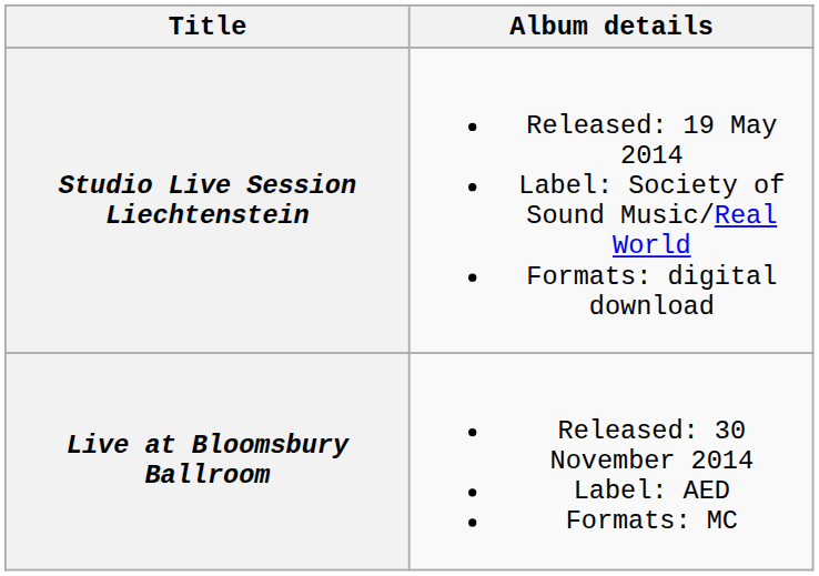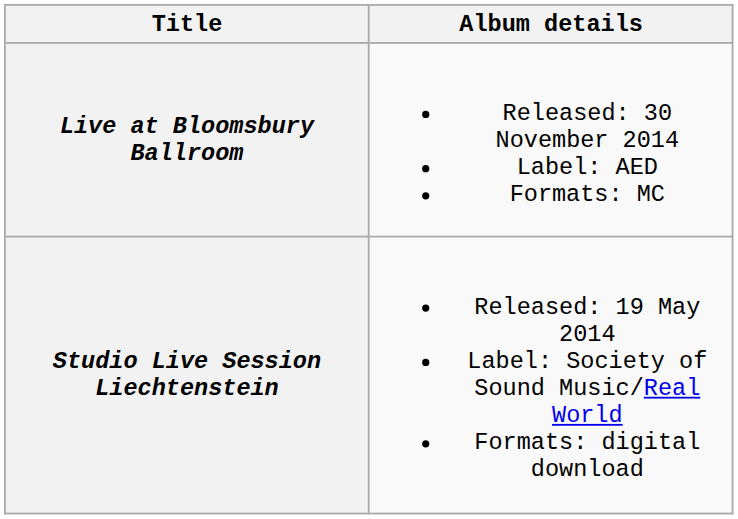rows swapped: Studio Live Session Liechtenstein <-> Live at Bloomsbury Ballroom
